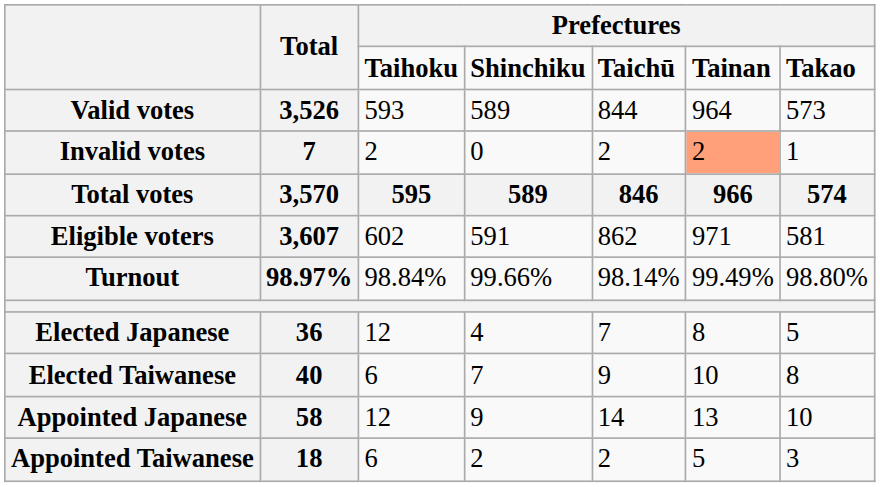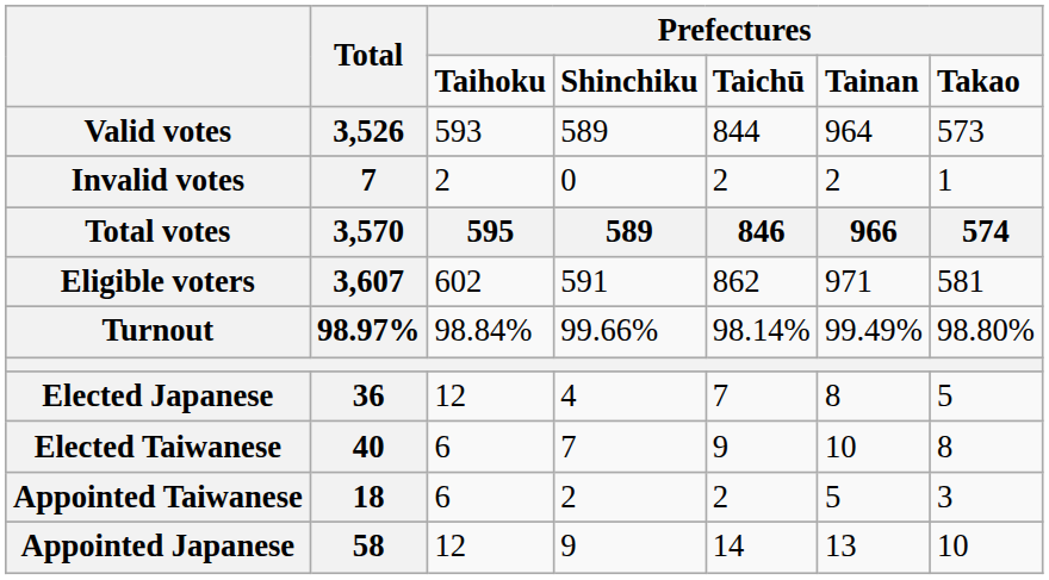Invalid votes | column 6: lightsalmon background -> no background
rows swapped: Appointed Japanese <-> Appointed Taiwanese
